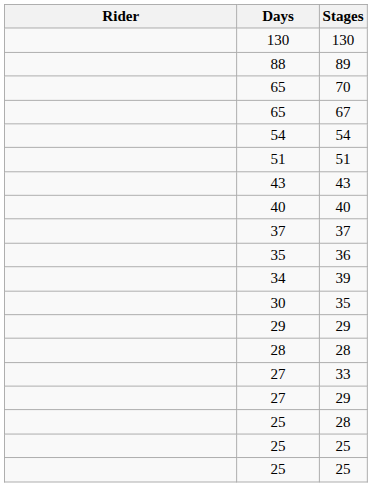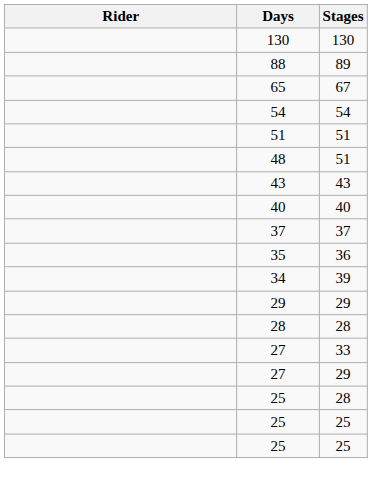- row: 65 | 70
+ row: 48 | 51
- row: 30 | 35
